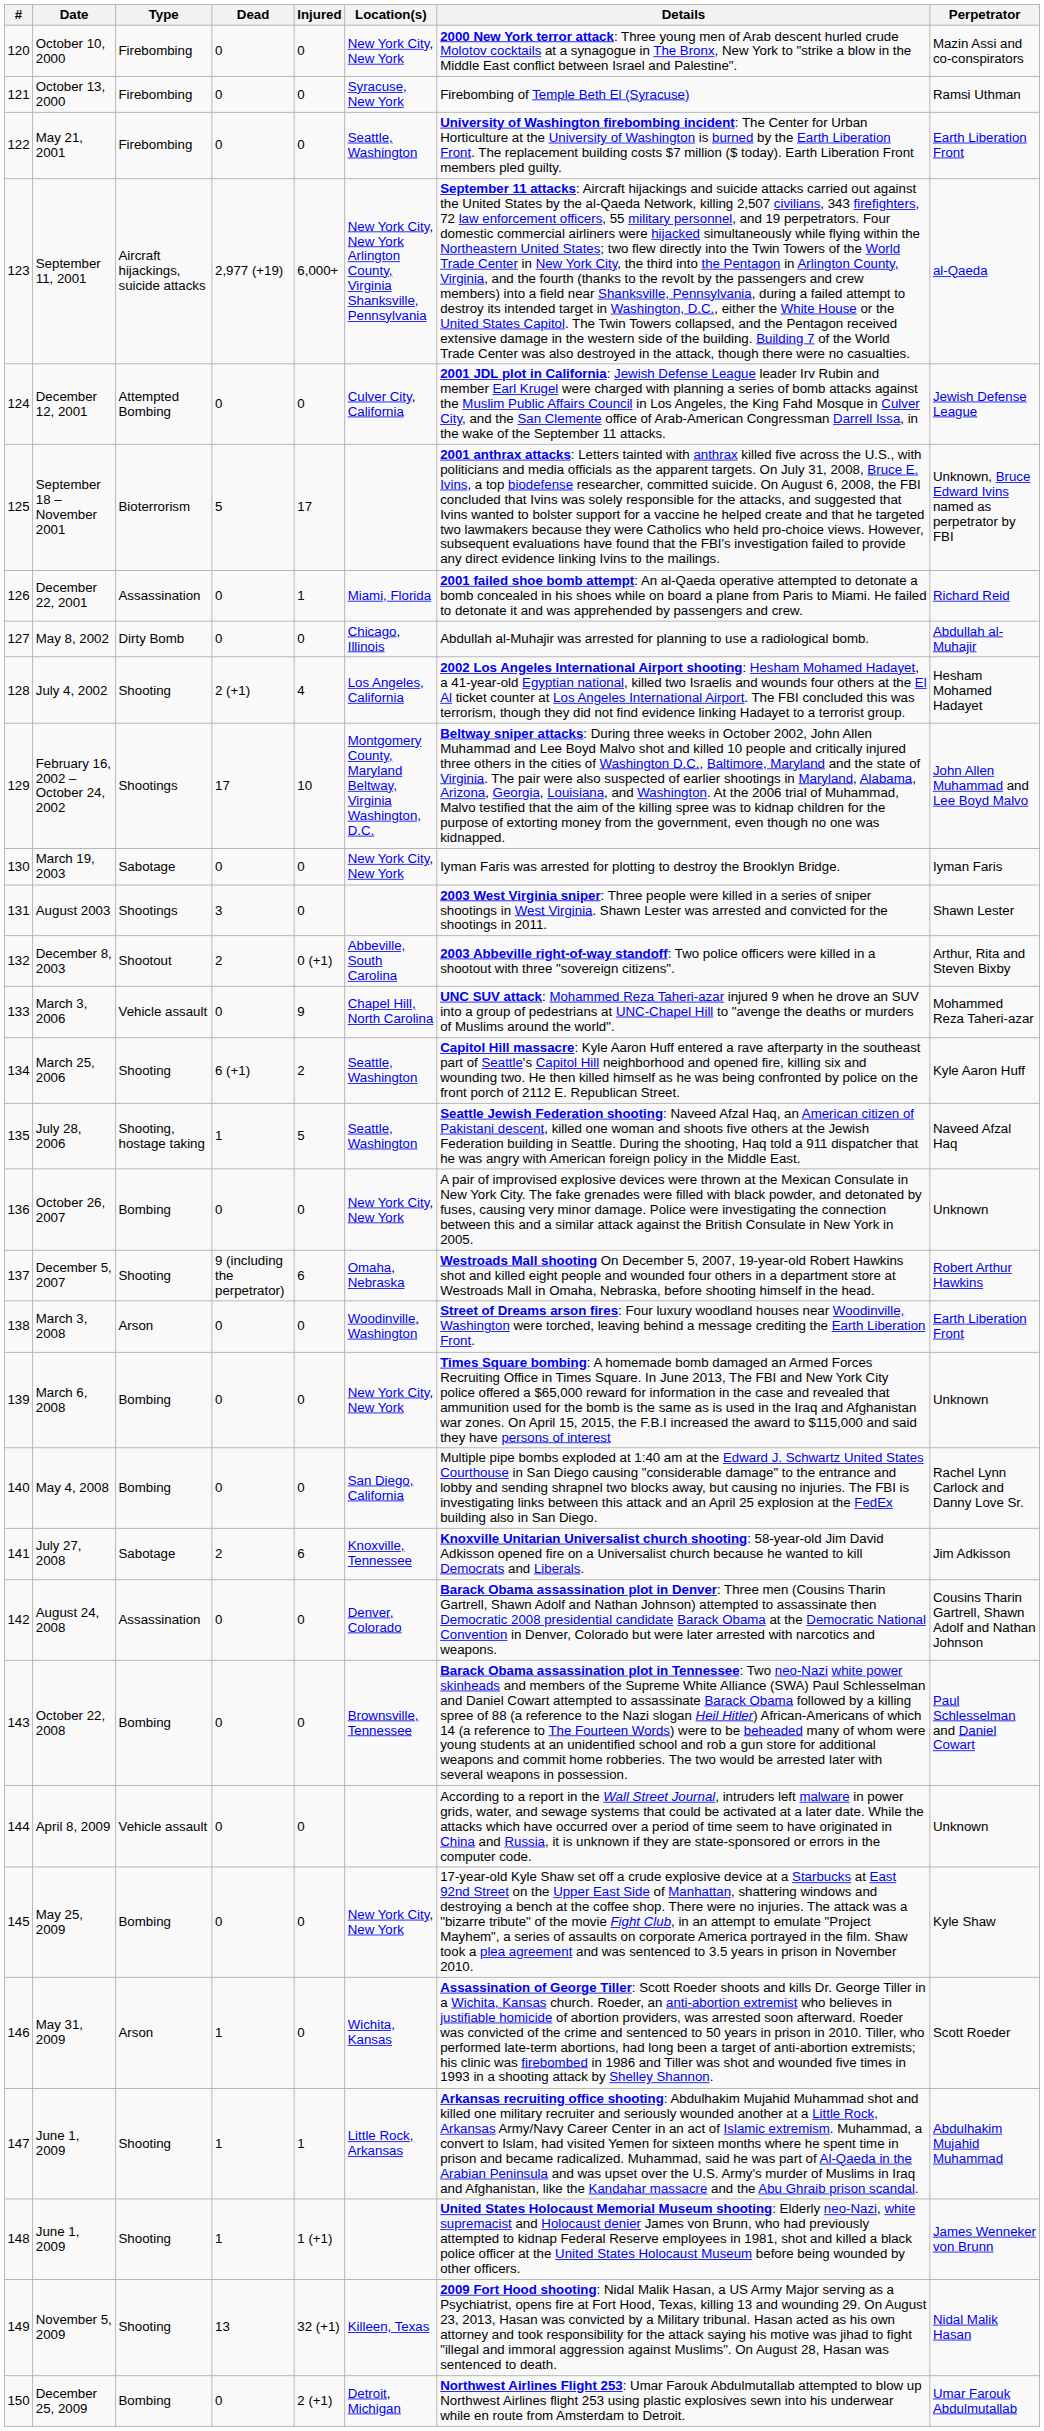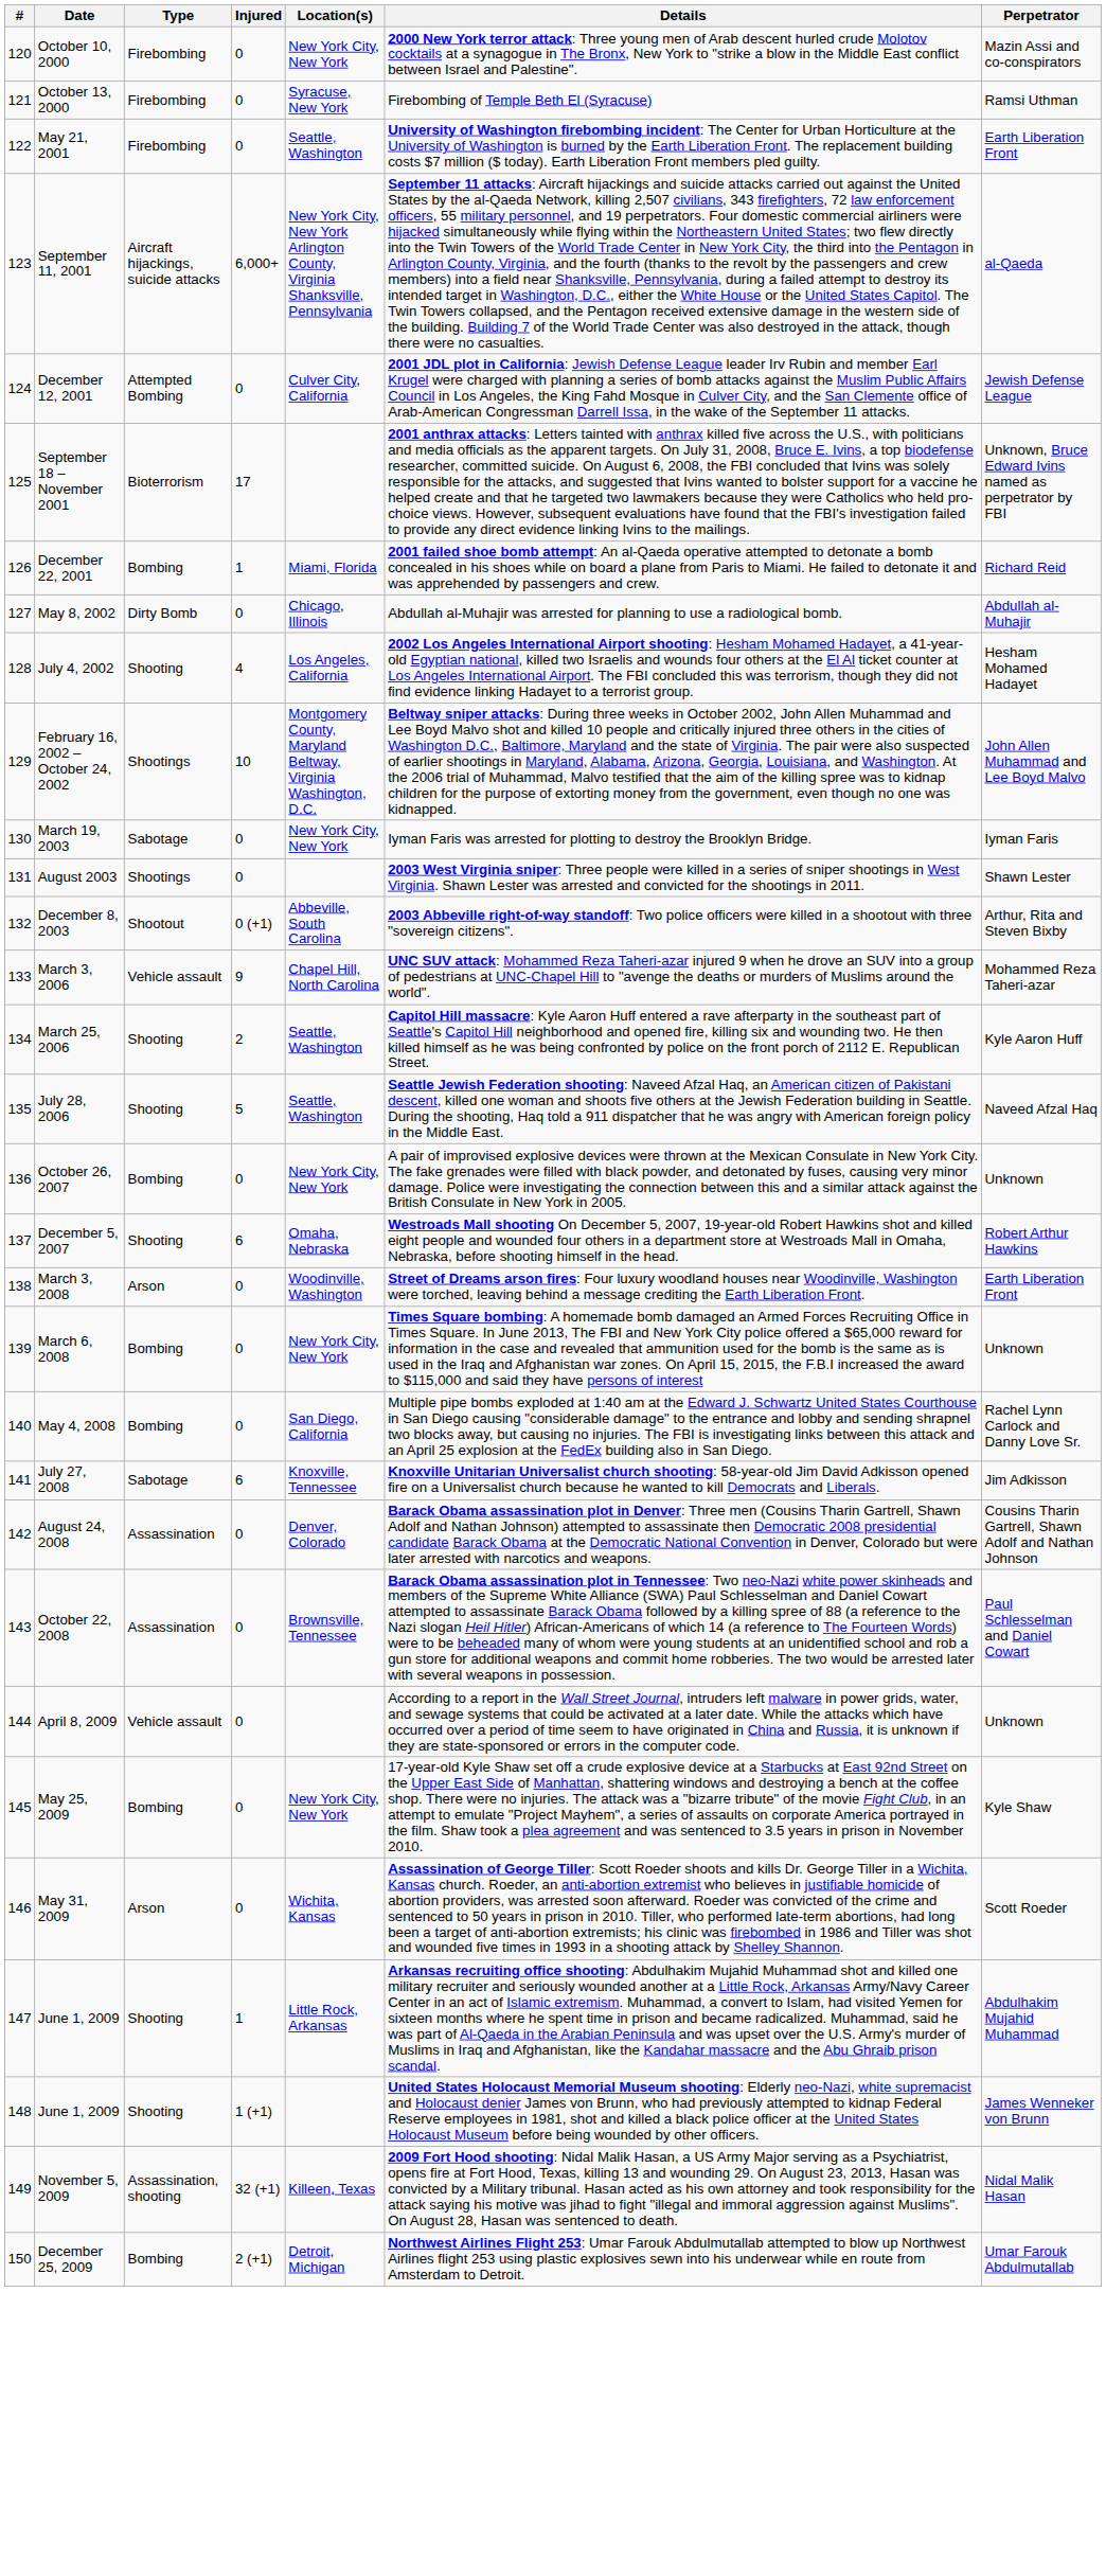- column: Dead | 0 | 0 | 0 | 2,977 (+19) | 0 | 5 | 0 | 0 | 2 (+1) | 17 | 0 | 3 | 2 | 0 | 6 (+1) | 1 | 0 | 9 (including the perpetrator) | 0 | 0 | 0 | 2 | 0 | 0 | 0 | 0 | 1 | 1 | 1 | 13 | 0
December 22, 2001 | Type: Assassination -> Bombing
July 28, 2006 | Type: Shooting, hostage taking -> Shooting
October 22, 2008 | Type: Bombing -> Assassination
November 5, 2009 | Type: Shooting -> Assassination, shooting
